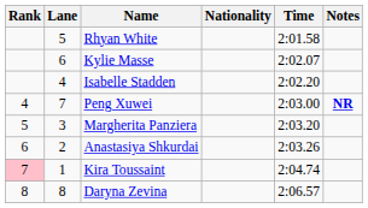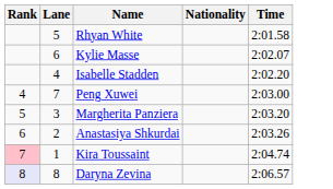- column: Notes | NR
Daryna Zevina | Rank: no background -> lavender background
